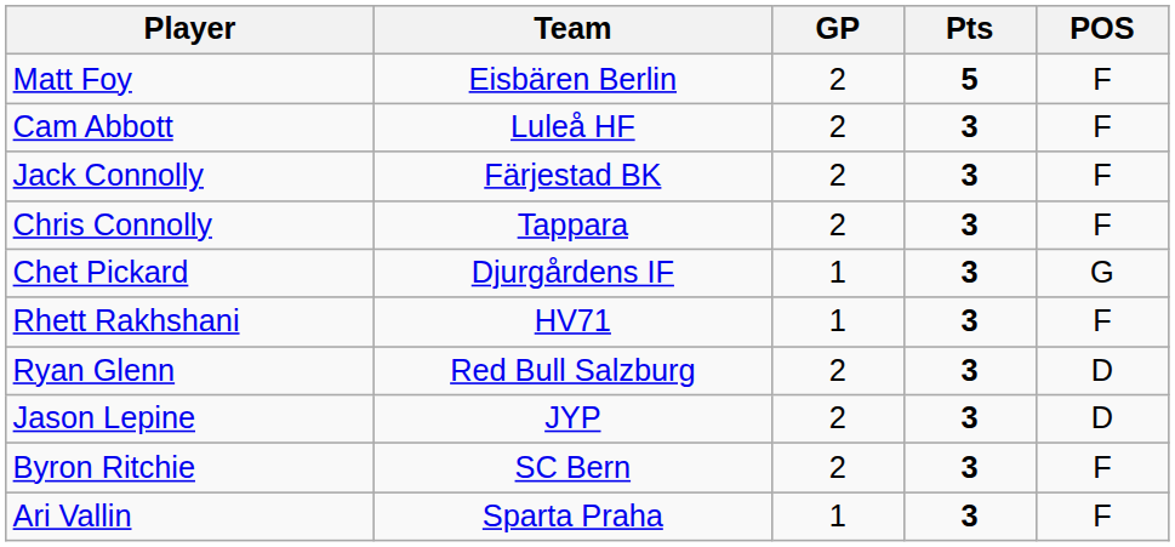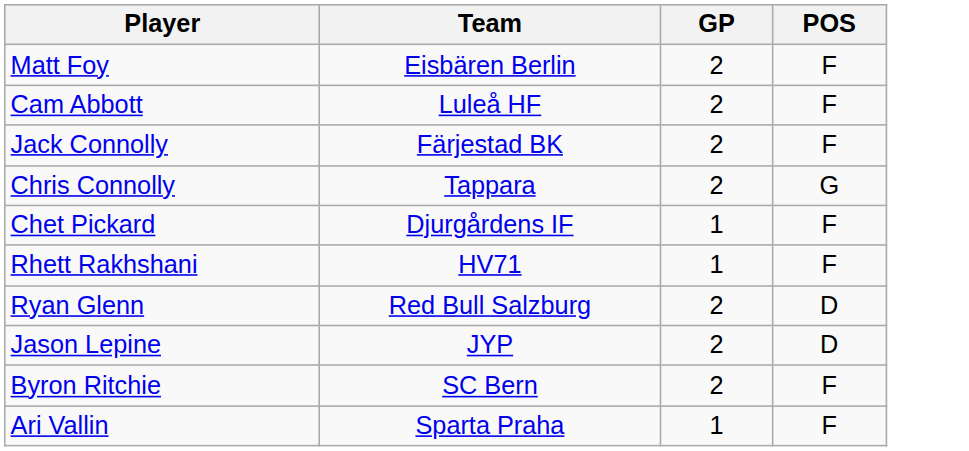- column: Pts | 5 | 3 | 3 | 3 | 3 | 3 | 3 | 3 | 3 | 3
Chris Connolly | POS: F -> G
Chet Pickard | POS: G -> F
